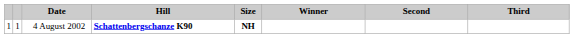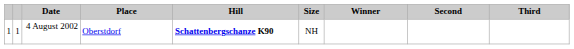+ column: Place | Oberstdorf
4 August 2002 | Size: bold -> normal
